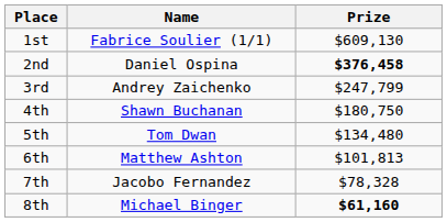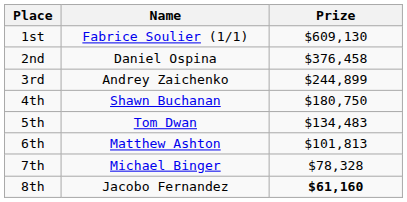2nd | Prize: bold -> normal
3rd | Prize: $247,799 -> $244,899
5th | Prize: $134,480 -> $134,483
7th | Name: Jacobo Fernandez -> Michael Binger
8th | Name: Michael Binger -> Jacobo Fernandez
